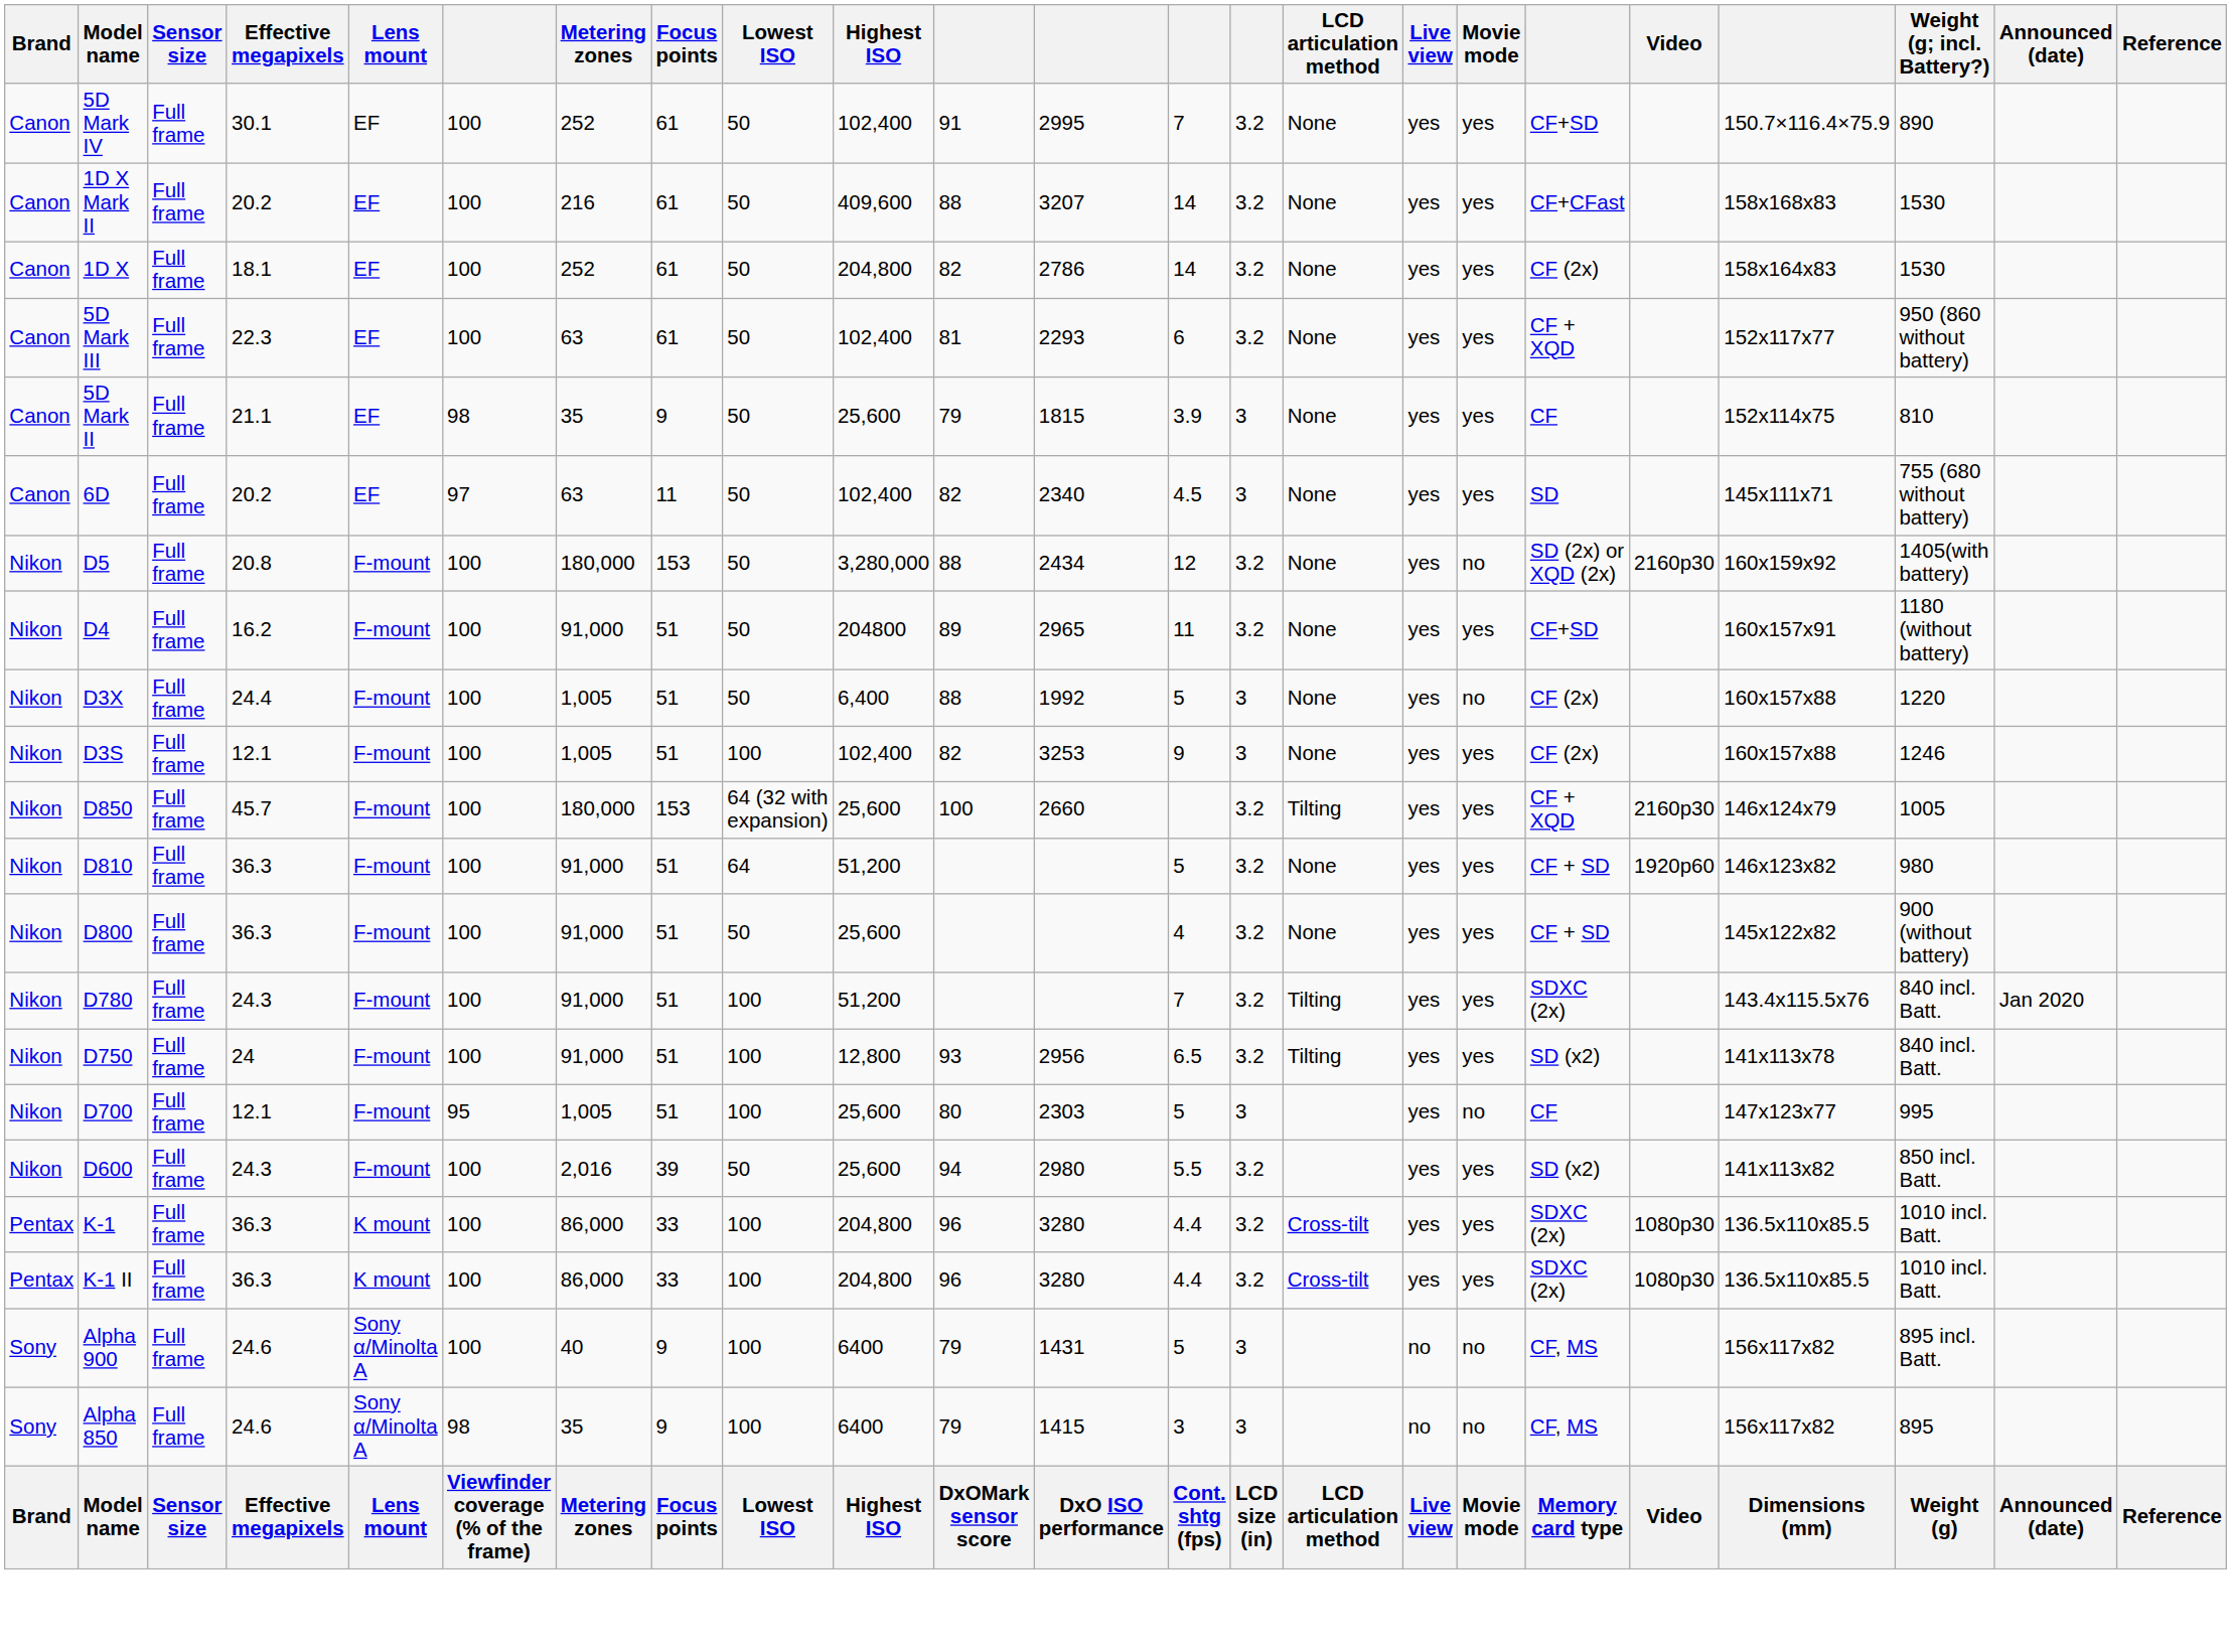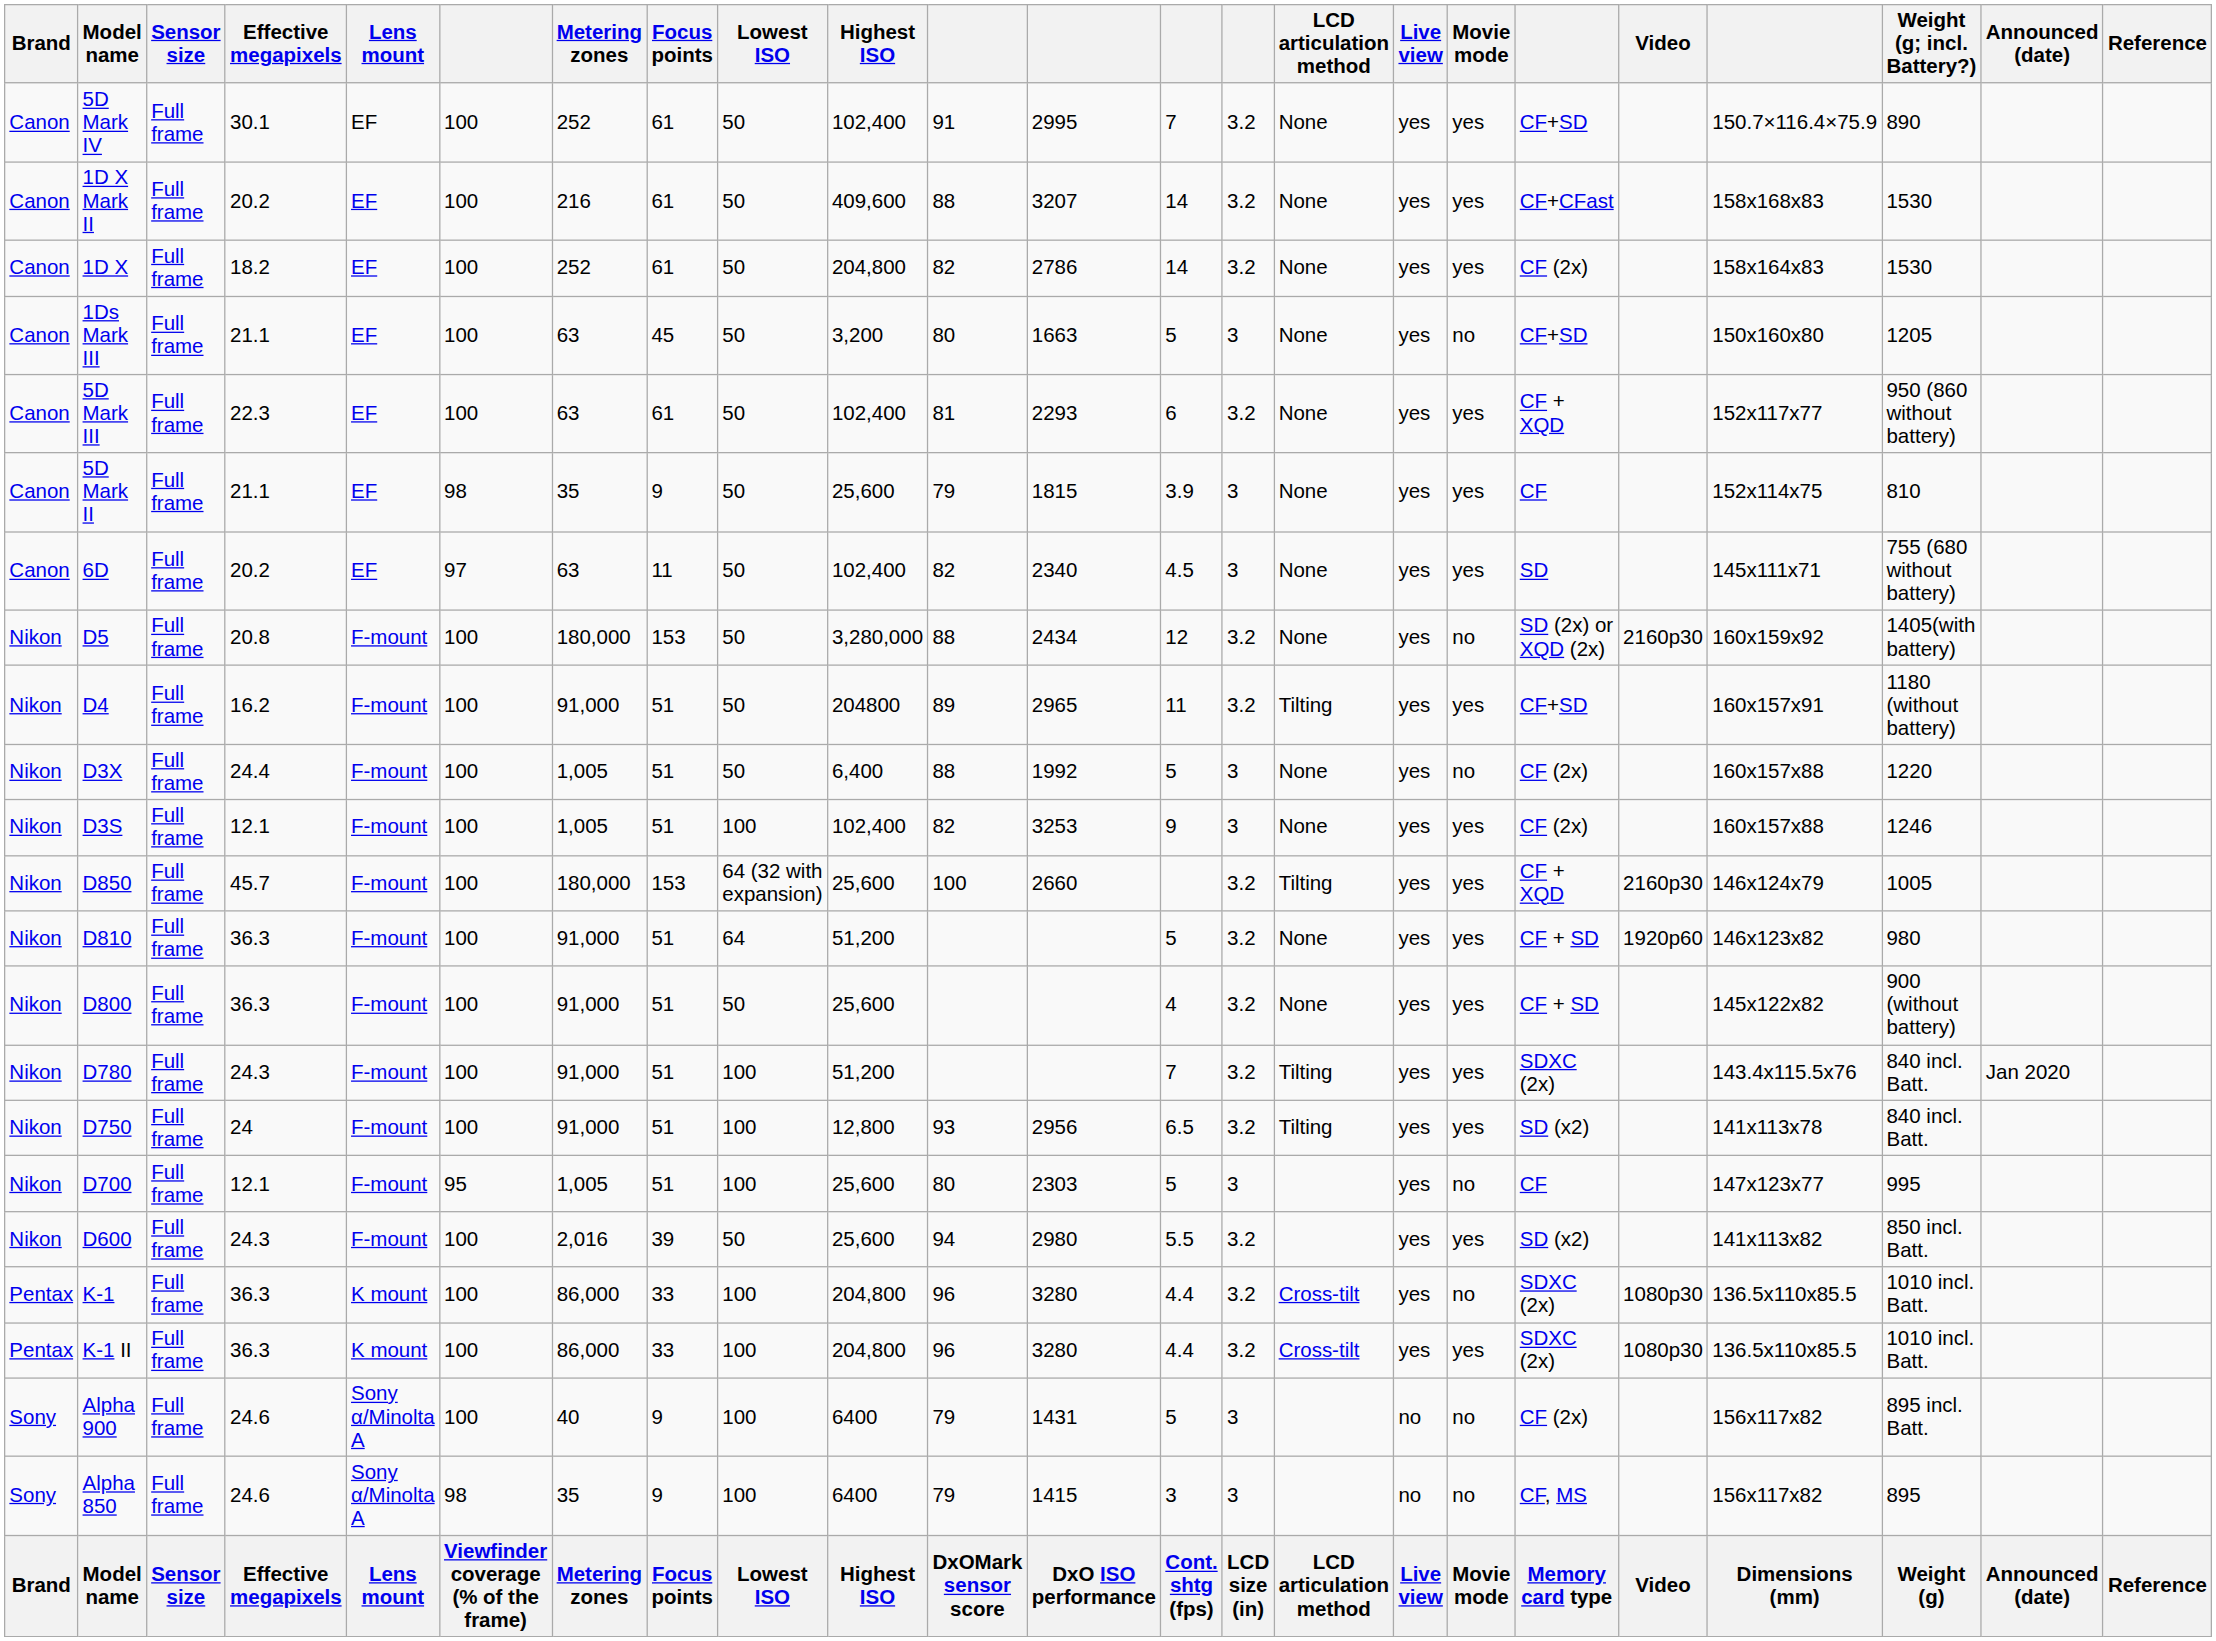1D X | Effective megapixels: 18.1 -> 18.2
+ row: Canon | 1Ds Mark III | Full frame | 21.1 | EF | 100 | 63 | 45 | 50 | 3,200 | 80 | 1663 | 5 | 3 | None | yes | no | CF+SD | 150x160x80 | 1205
D4 | LCD articulation method: None -> Tilting
K-1 | Movie mode: yes -> no
Alpha 900 | column 18: CF, MS -> CF (2x)
